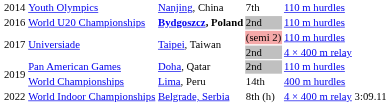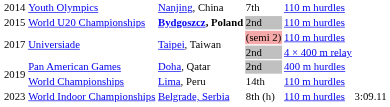World U20 Championships | column 1: 2016 -> 2015
Pan American Games | column 5: 110 m hurdles -> 400 m hurdles
World Championships | column 5: 400 m hurdles -> 110 m hurdles
World Indoor Championships | column 1: 2022 -> 2023
World Indoor Championships | column 5: 4 × 400 m relay -> 110 m hurdles
